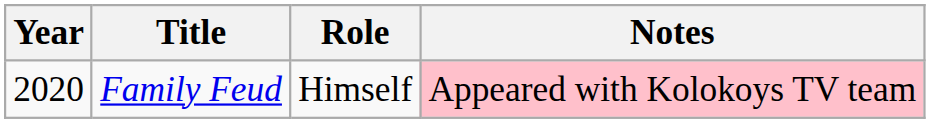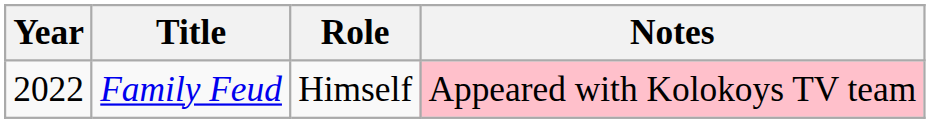Family Feud | Year: 2020 -> 2022
